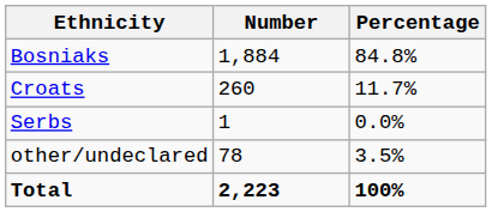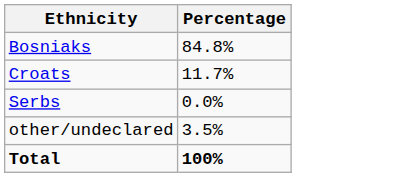- column: Number | 1,884 | 260 | 1 | 78 | 2,223
